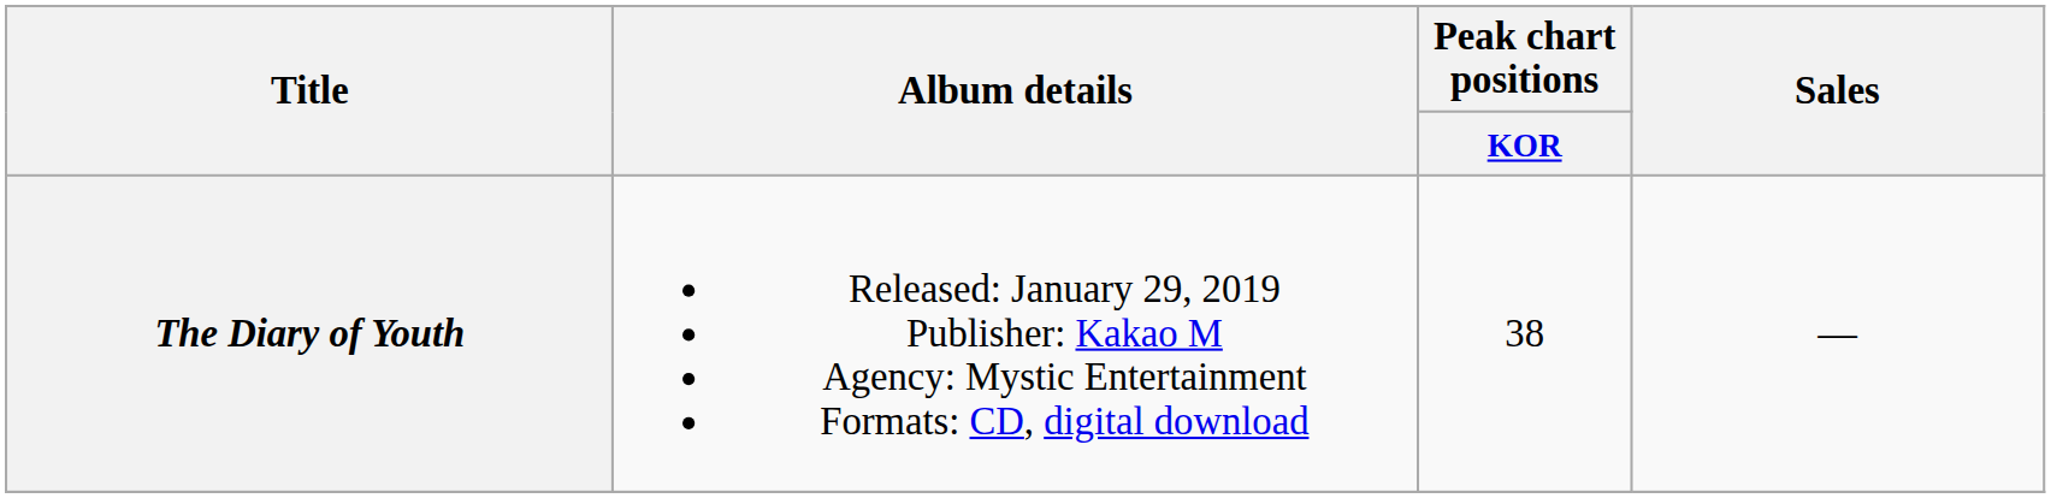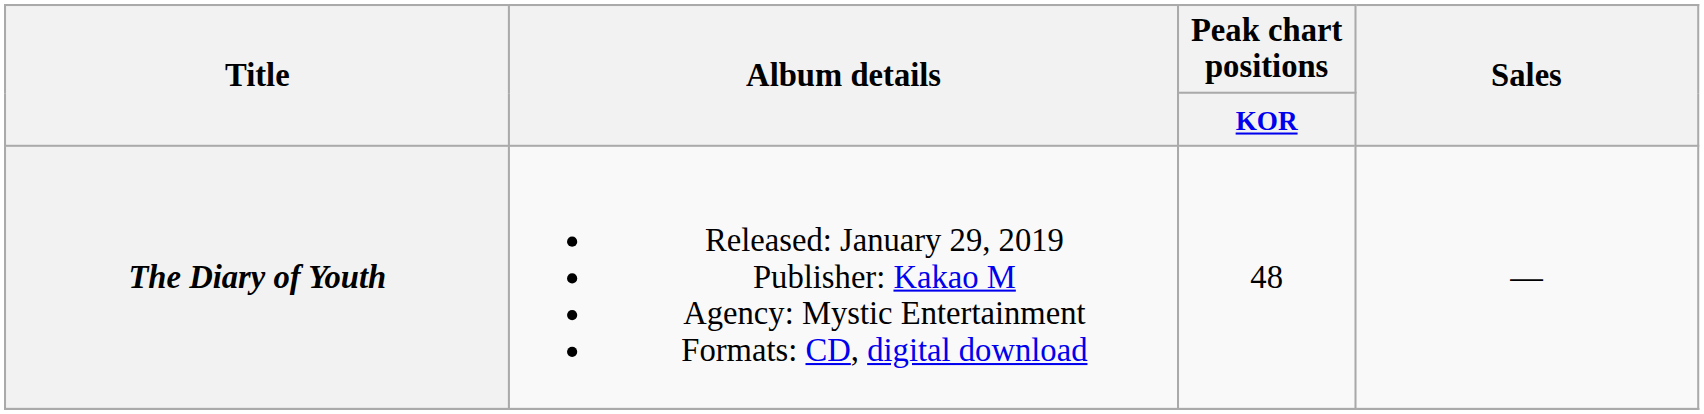The Diary of Youth | Peak chart positions / KOR: 38 -> 48
